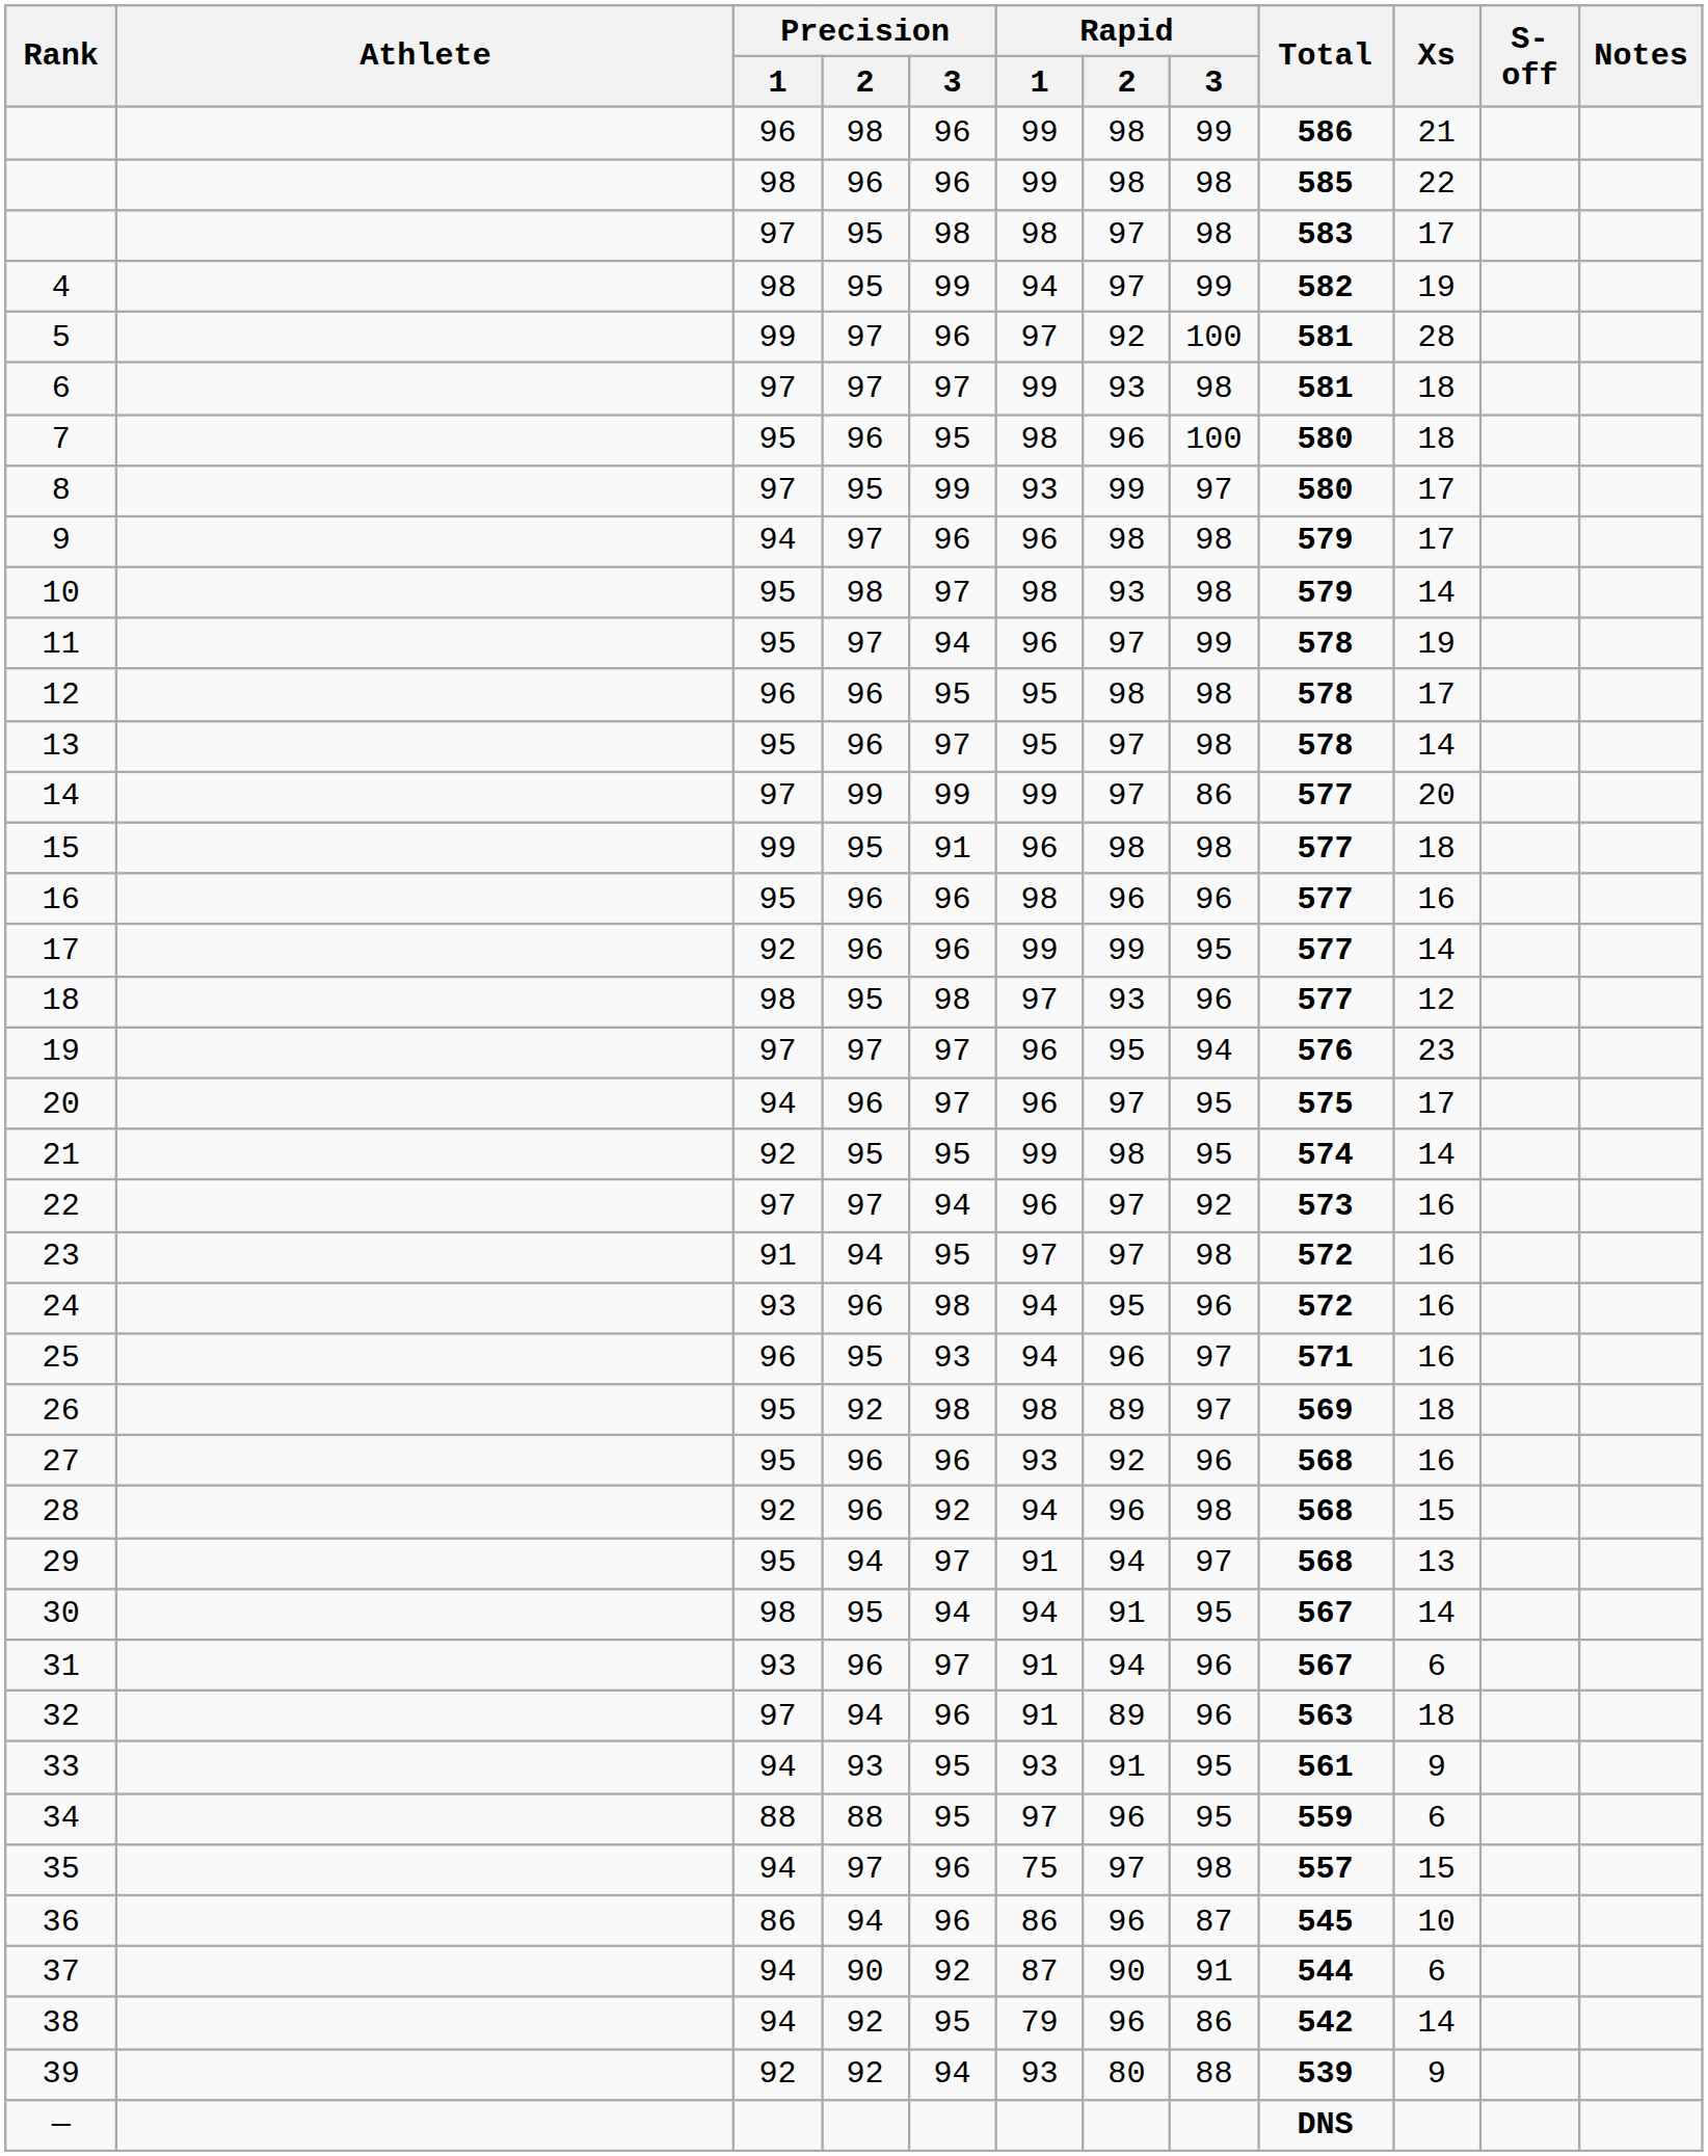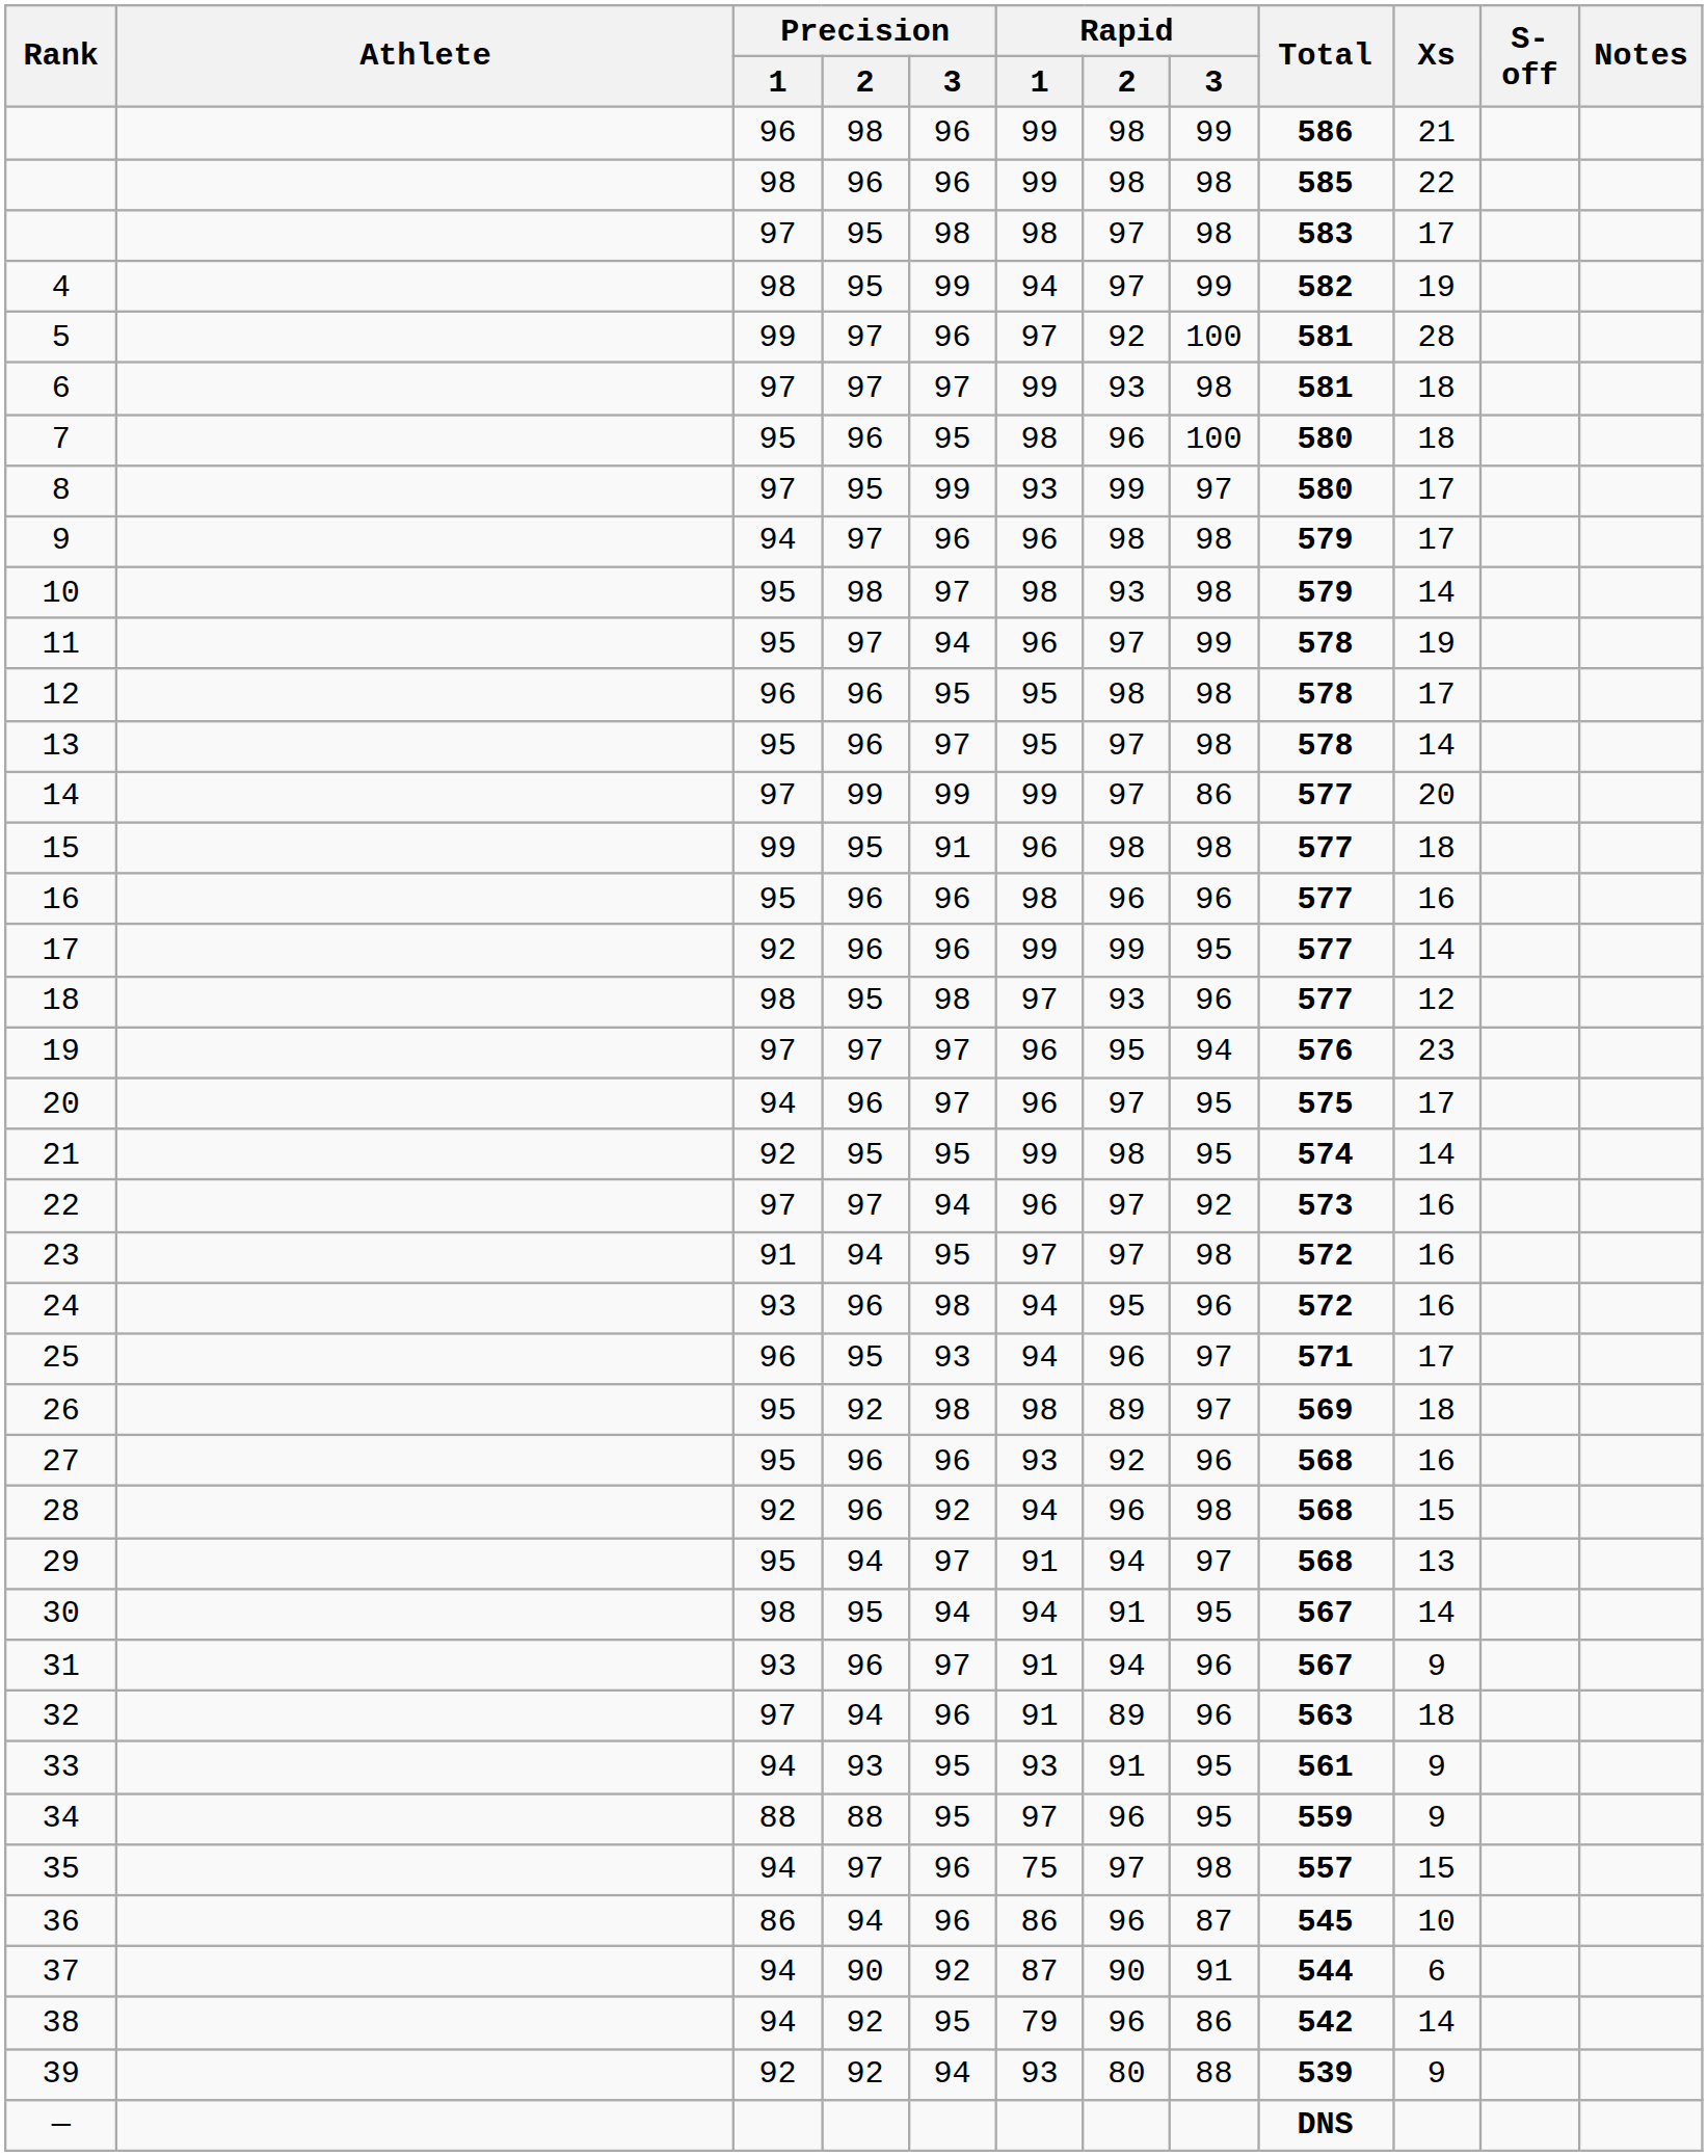25 | Xs: 16 -> 17
31 | Xs: 6 -> 9
34 | Xs: 6 -> 9
